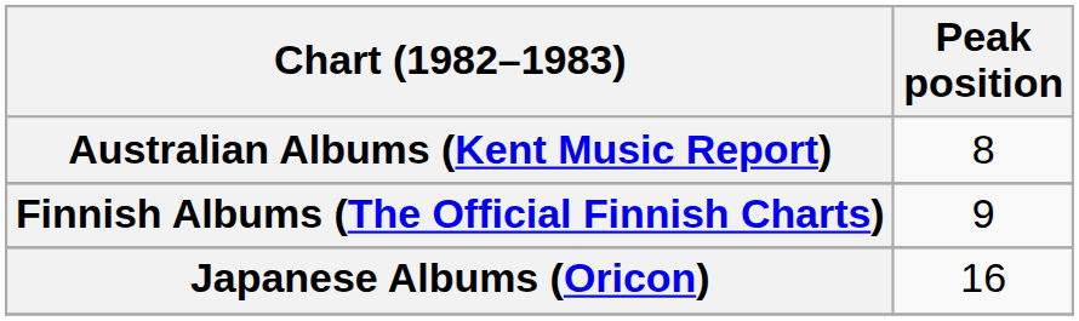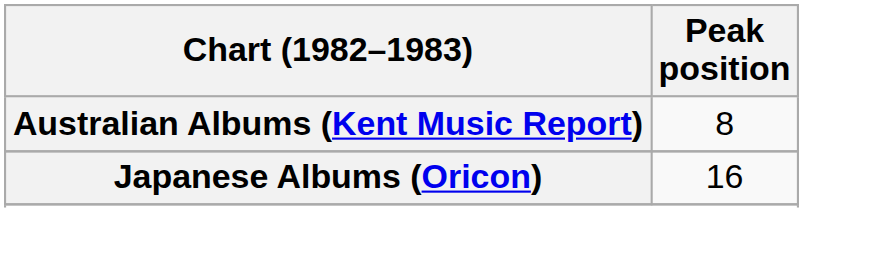- row: Finnish Albums (The Official Finnish Charts) | 9
